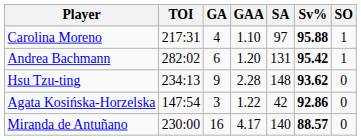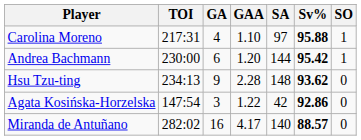Andrea Bachmann | TOI: 282:02 -> 230:00
Andrea Bachmann | SA: 131 -> 144
Miranda de Antuñano | TOI: 230:00 -> 282:02
